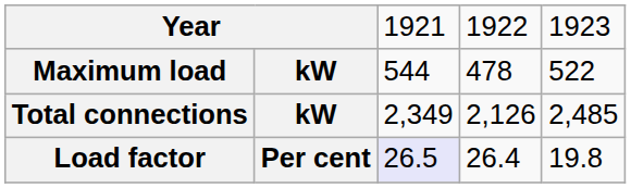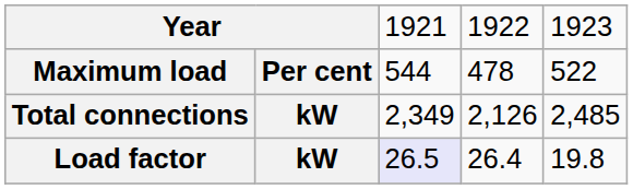Maximum load | column 2: kW -> Per cent
Load factor | column 2: Per cent -> kW
